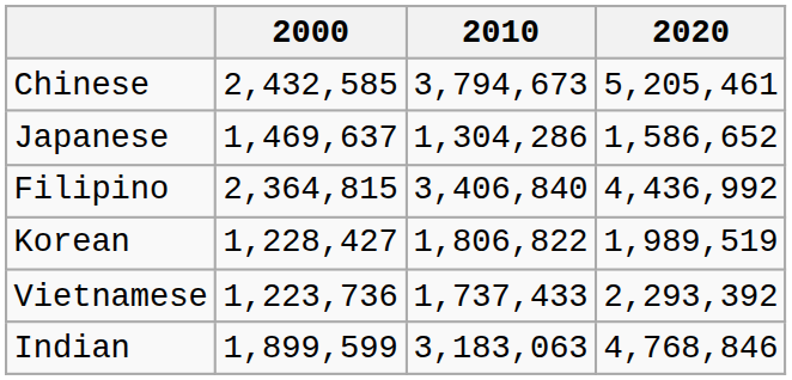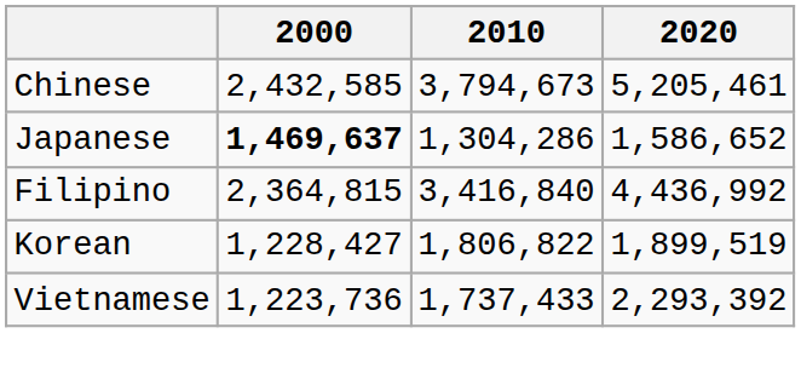Japanese | 2000: normal -> bold
Filipino | 2010: 3,406,840 -> 3,416,840
Korean | 2020: 1,989,519 -> 1,899,519
- row: Indian | 1,899,599 | 3,183,063 | 4,768,846
